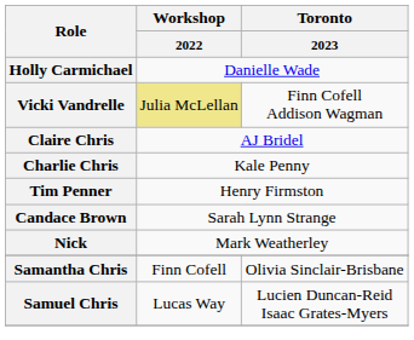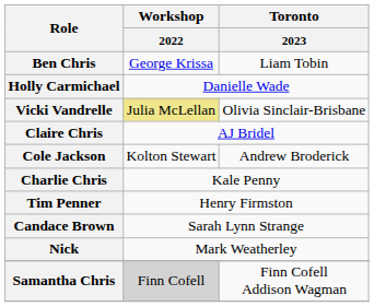+ row: Ben Chris | George Krissa | Liam Tobin
Vicki Vandrelle | Toronto / 2023: Finn Cofell Addison Wagman -> Olivia Sinclair-Brisbane
+ row: Cole Jackson | Kolton Stewart | Andrew Broderick
Samantha Chris | Workshop / 2022: no background -> lightgrey background
Samantha Chris | Toronto / 2023: Olivia Sinclair-Brisbane -> Finn Cofell Addison Wagman
- row: Samuel Chris | Lucas Way | Lucien Duncan-Reid Isaac Grates-Myers
